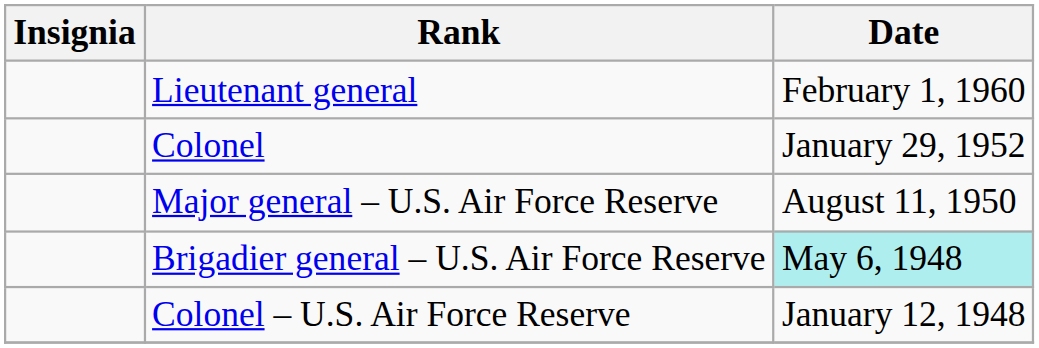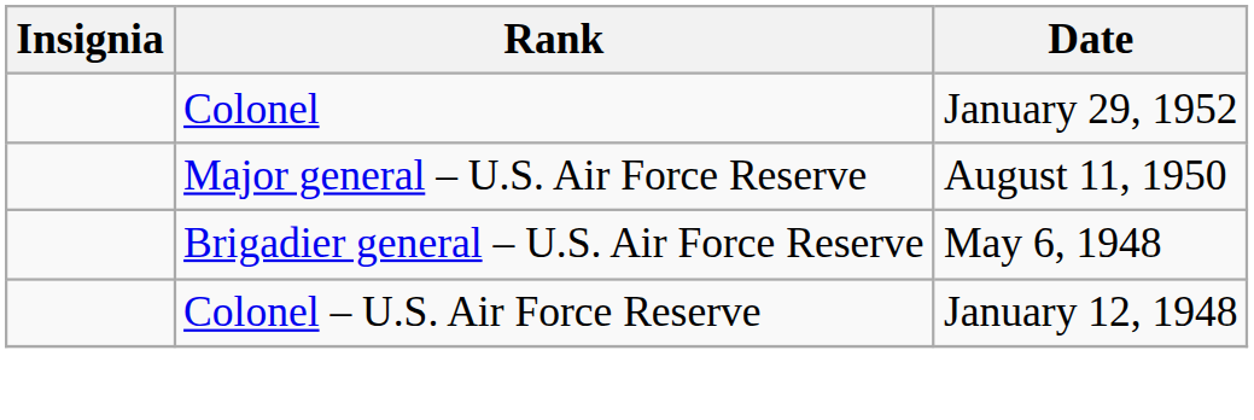- row: Lieutenant general | February 1, 1960
Brigadier general – U.S. Air Force Reserve | Date: paleturquoise background -> no background
